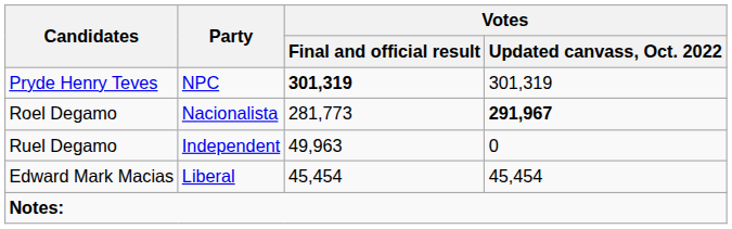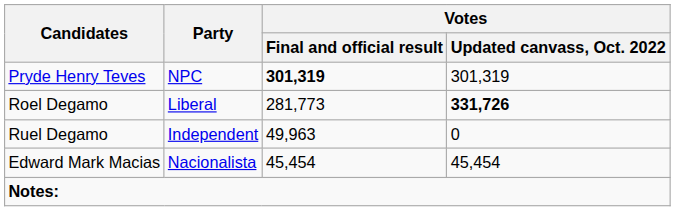Roel Degamo | Party: Nacionalista -> Liberal
Roel Degamo | Votes / Updated canvass, Oct. 2022: 291,967 -> 331,726
Edward Mark Macias | Party: Liberal -> Nacionalista
